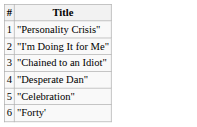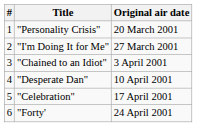+ column: Original air date | 20 March 2001 | 27 March 2001 | 3 April 2001 | 10 April 2001 | 17 April 2001 | 24 April 2001
